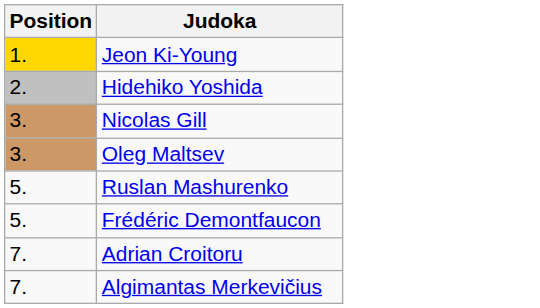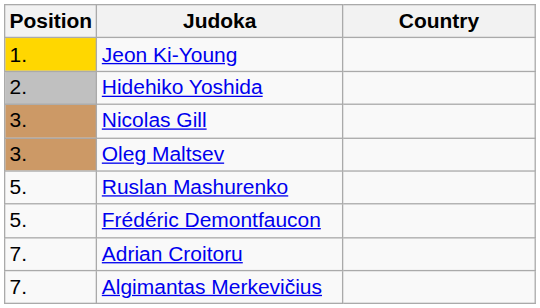+ column: Country
